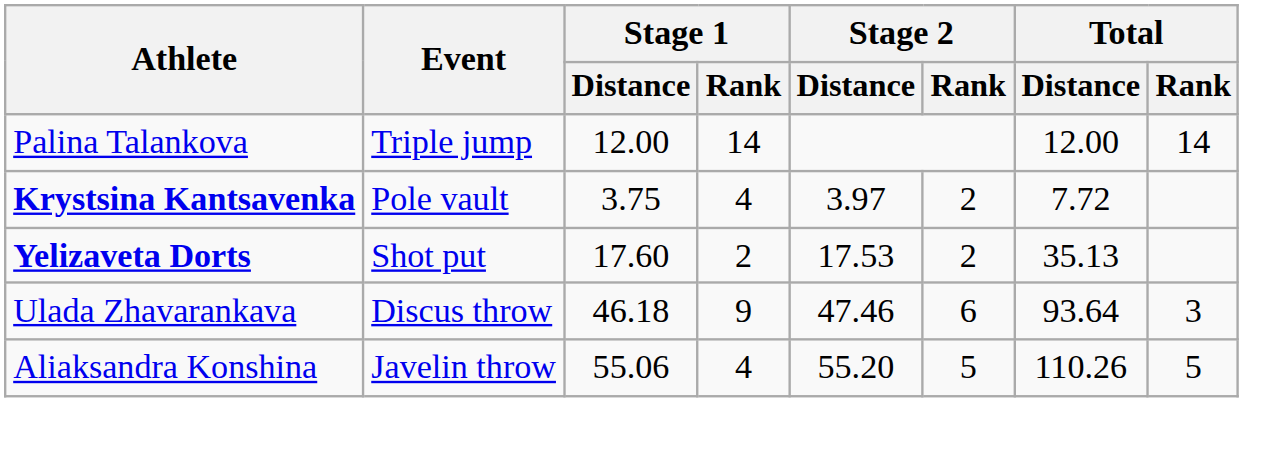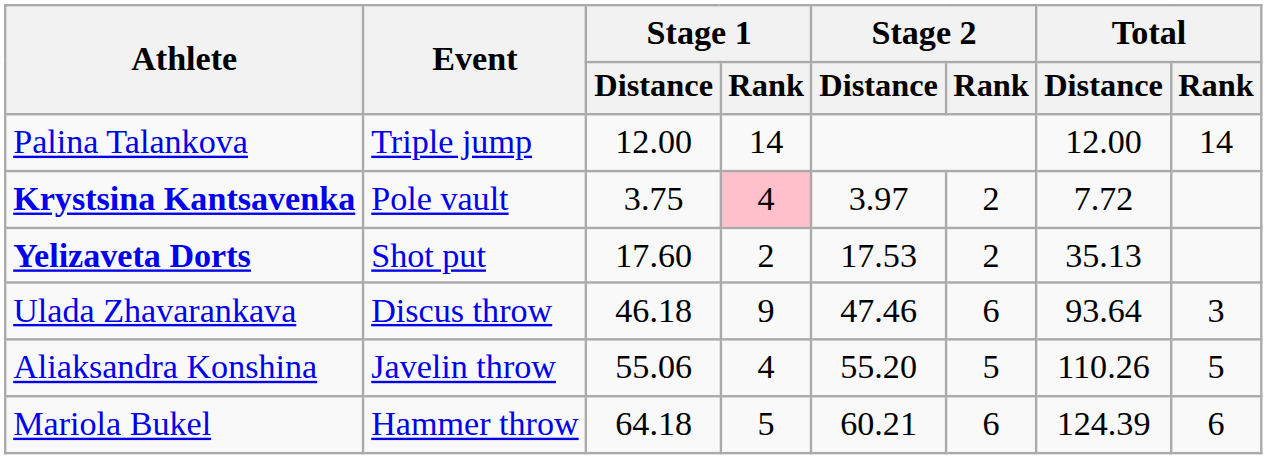Krystsina Kantsavenka | Stage 1 / Rank: no background -> pink background
+ row: Mariola Bukel | Hammer throw | 64.18 | 5 | 60.21 | 6 | 124.39 | 6
